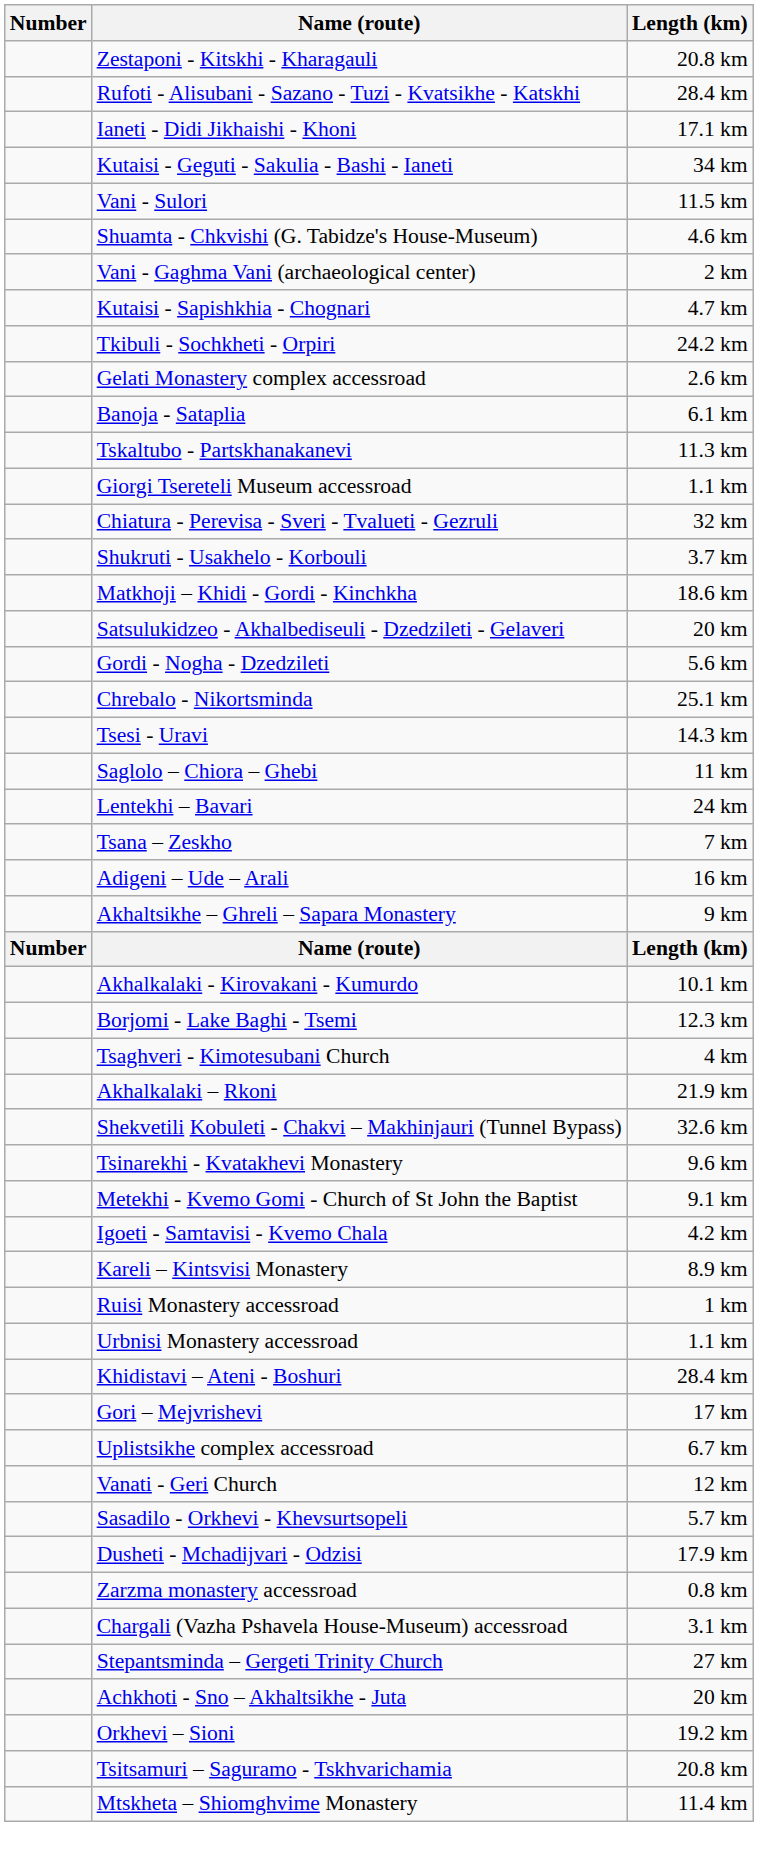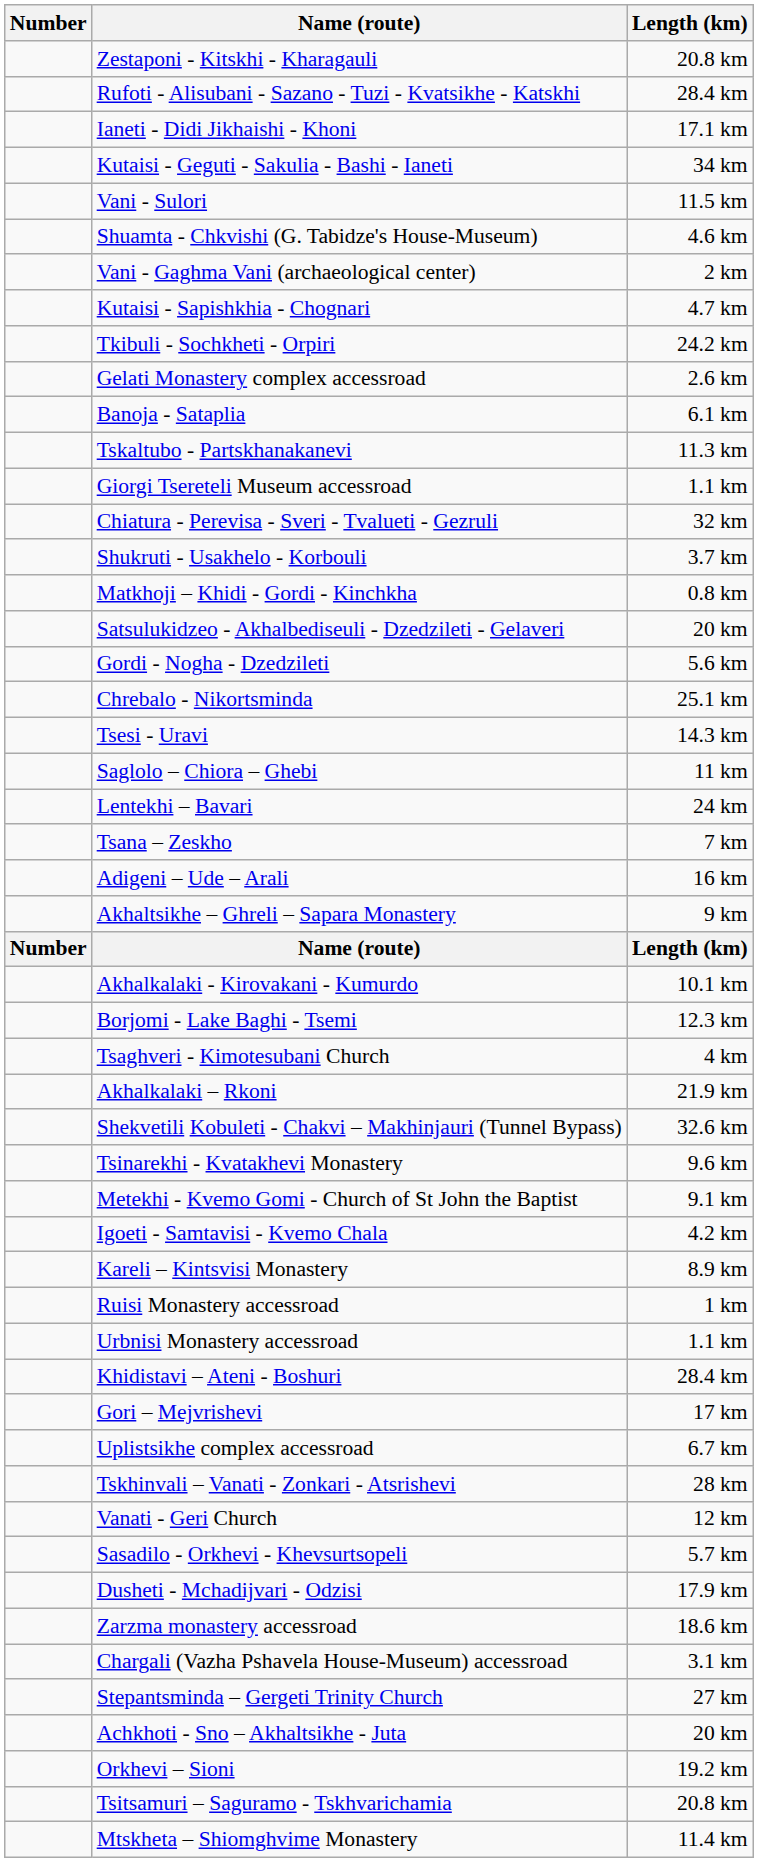Matkhoji – Khidi - Gordi - Kinchkha | Length (km): 18.6 km -> 0.8 km
+ row: Tskhinvali – Vanati - Zonkari - Atsrishevi | 28 km
Zarzma monastery accessroad | Length (km): 0.8 km -> 18.6 km
